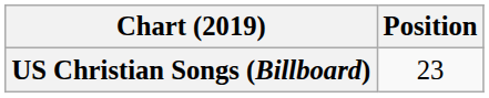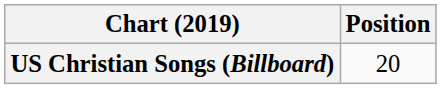US Christian Songs (Billboard) | Position: 23 -> 20
